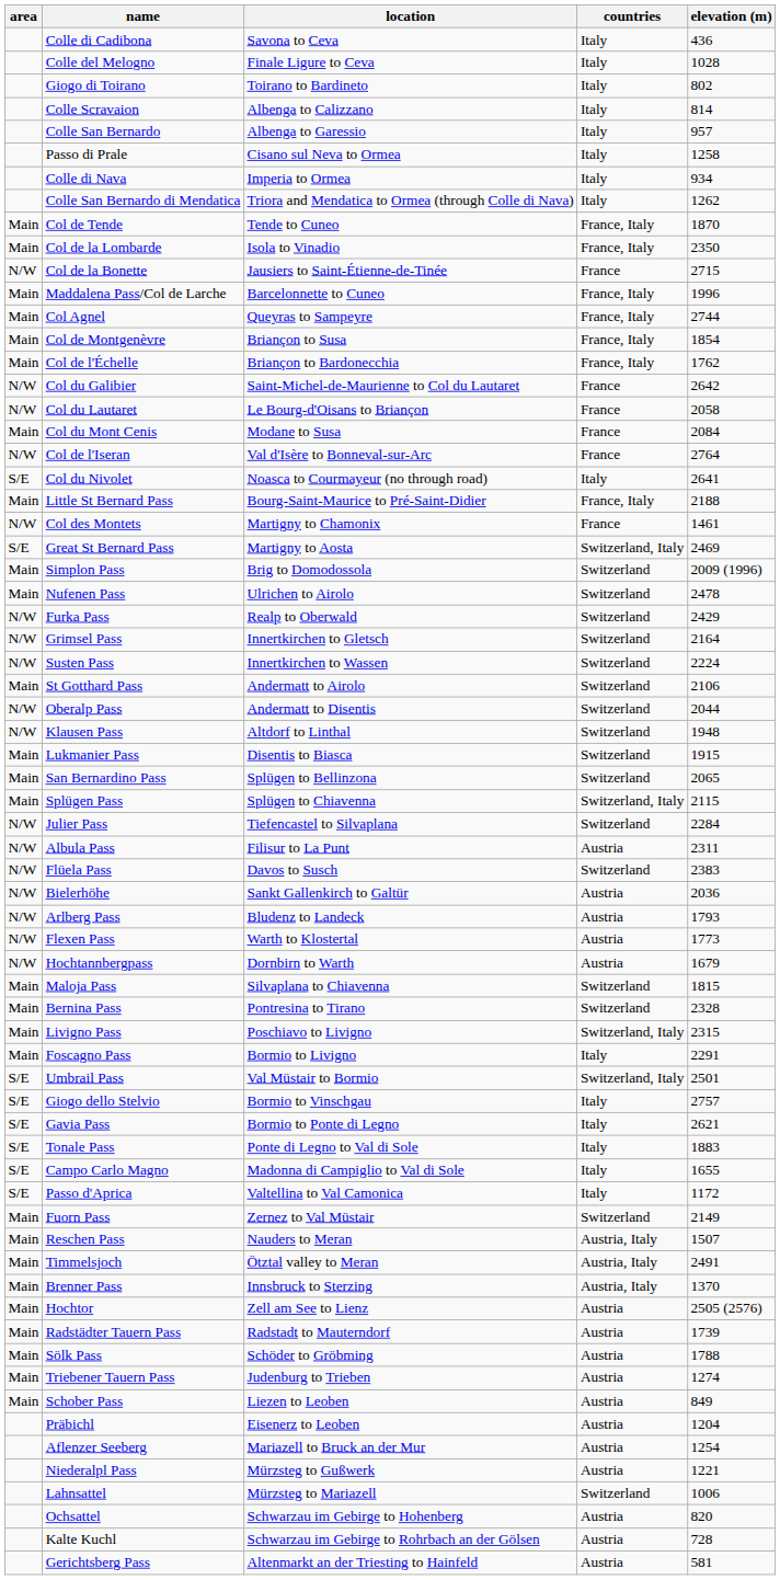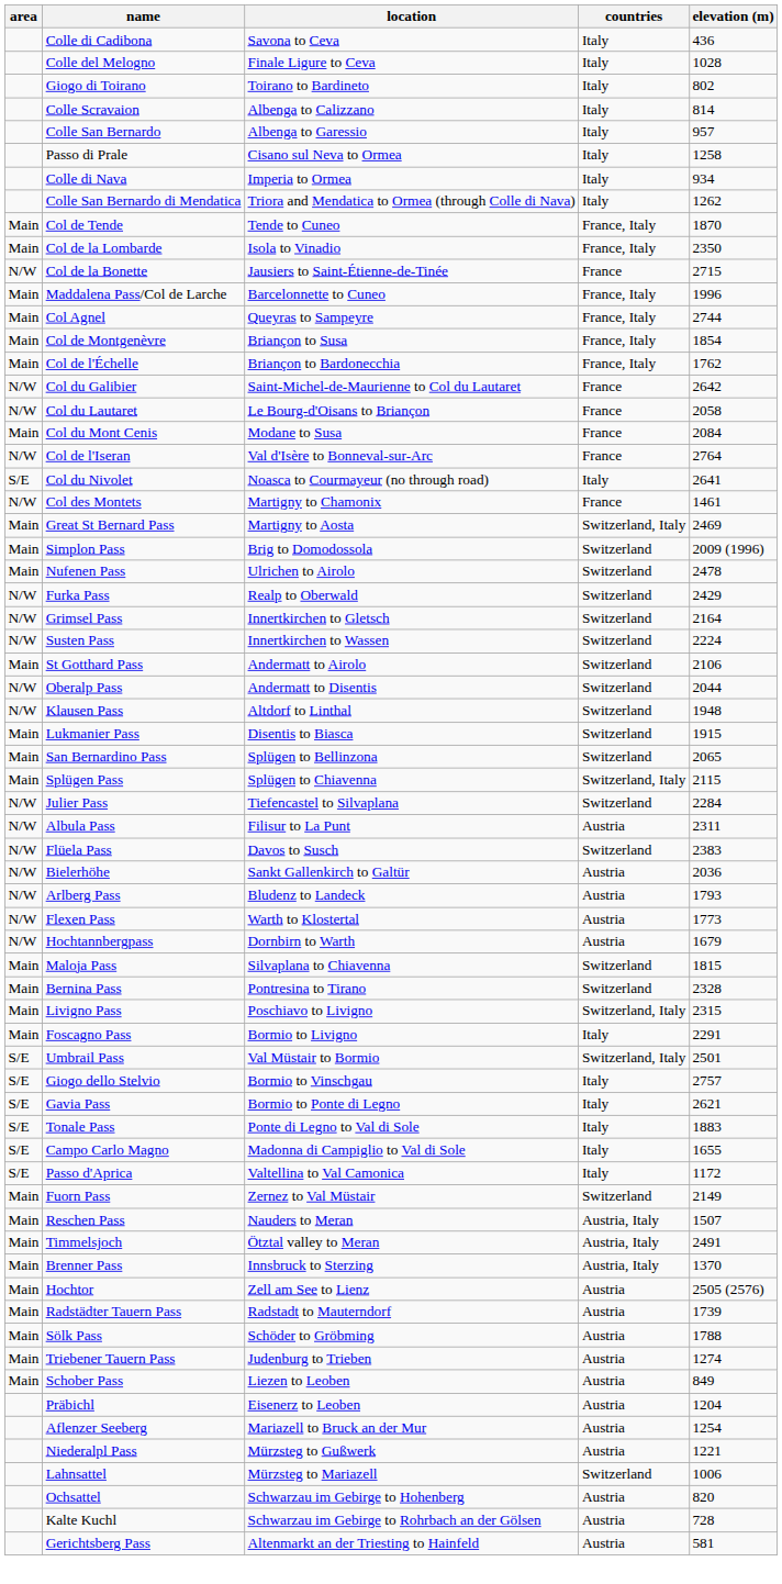- row: Main | Little St Bernard Pass | Bourg-Saint-Maurice to Pré-Saint-Didier | France, Italy | 2188
Great St Bernard Pass | area: S/E -> Main
